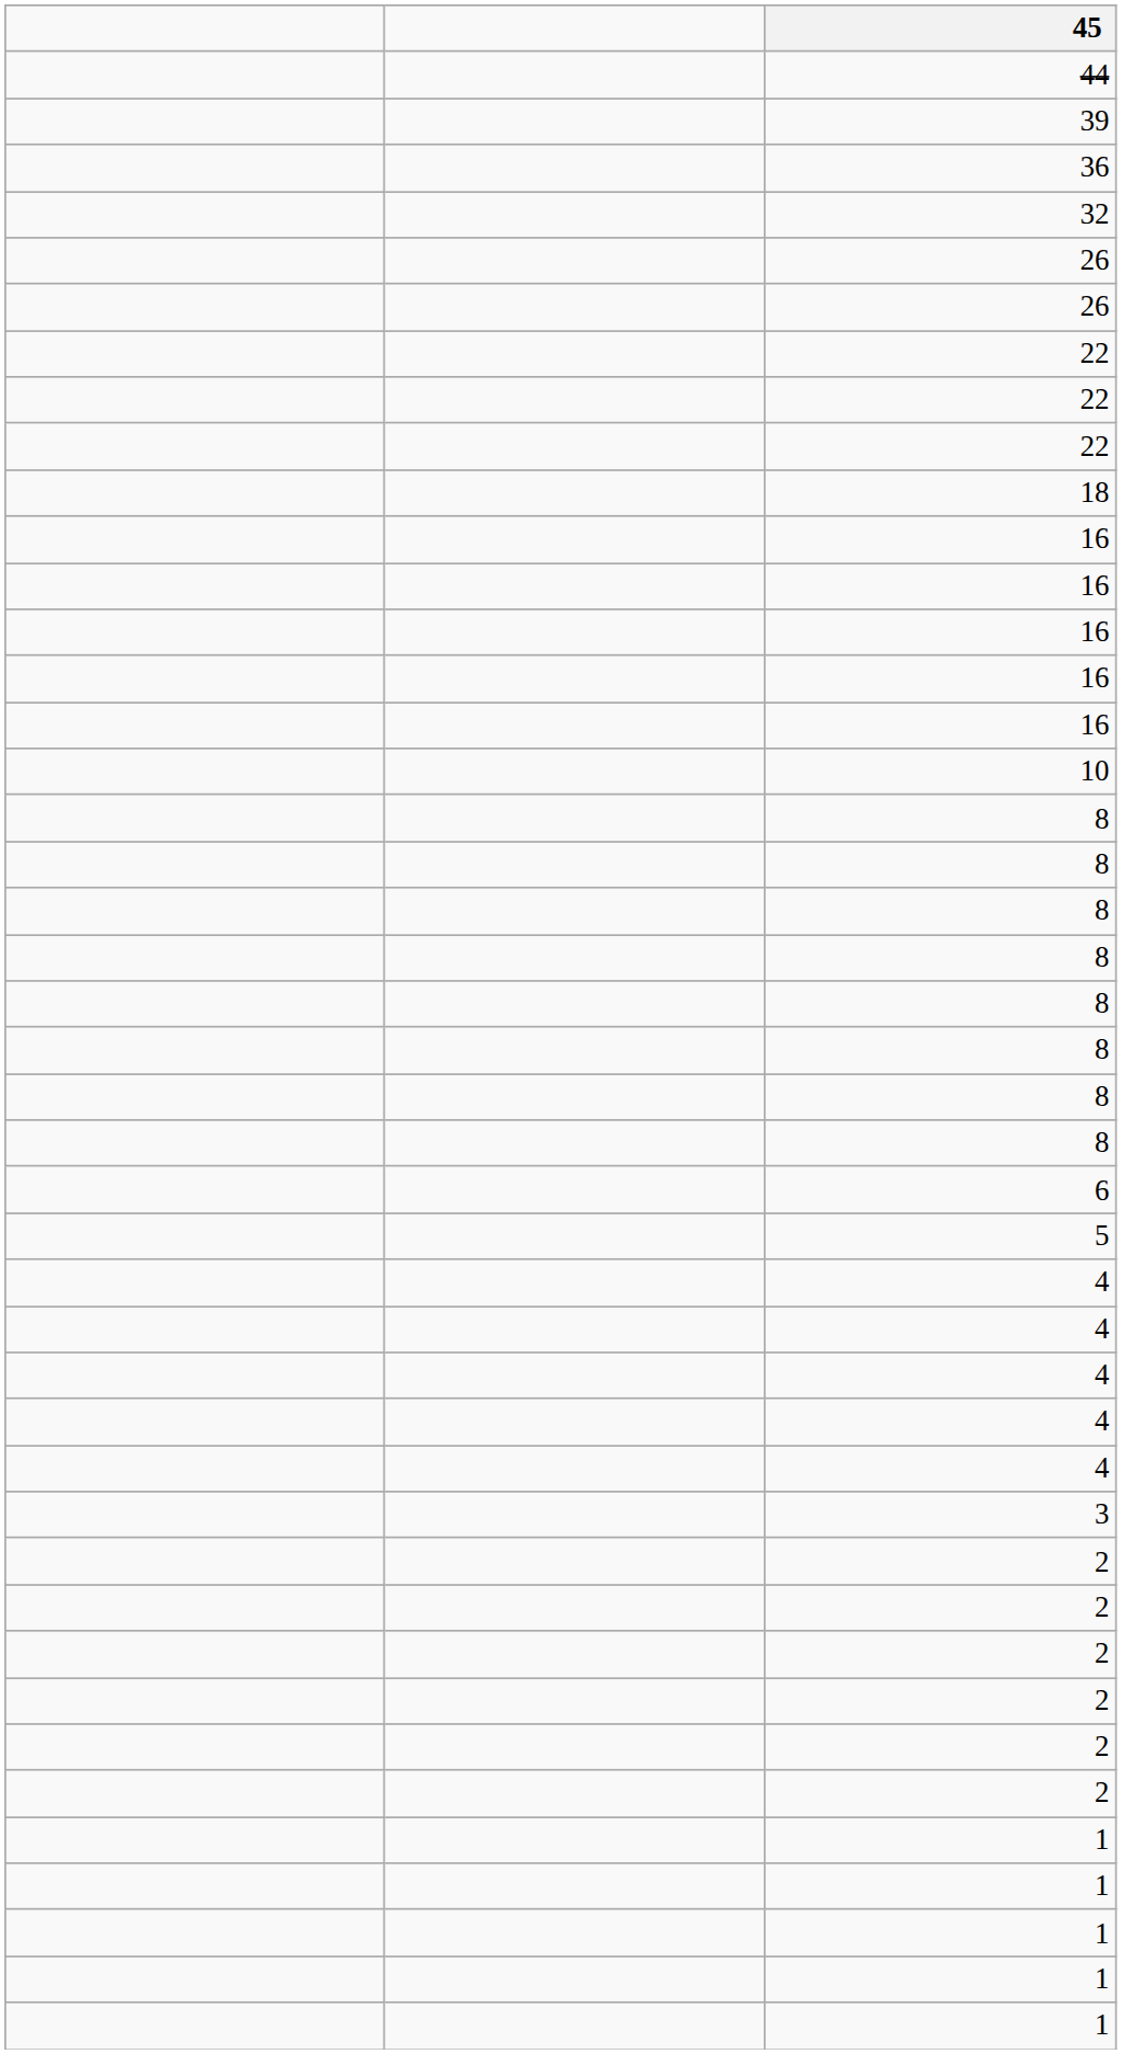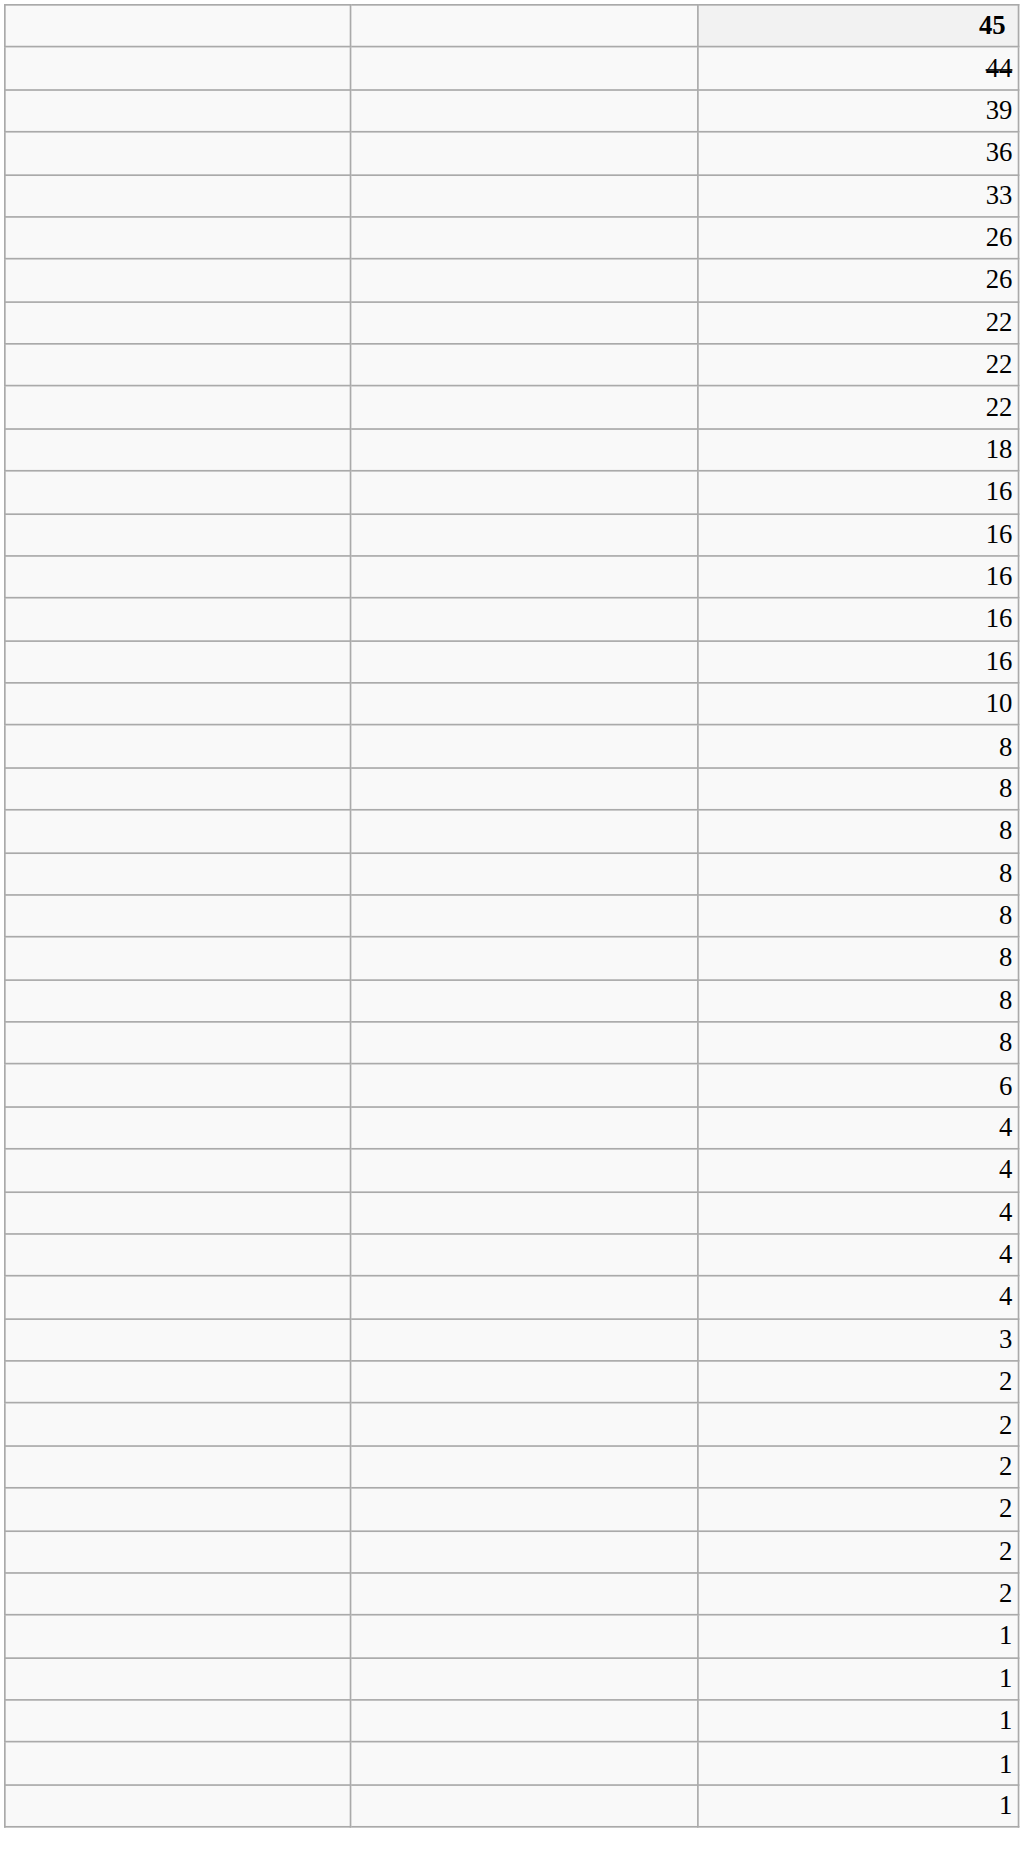+ row: 33
- row: 32
- row: 5
